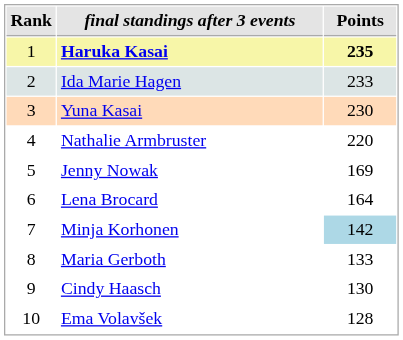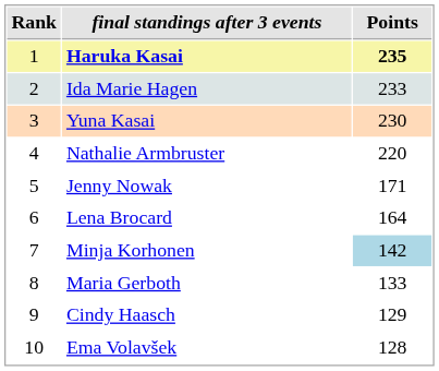Jenny Nowak | Points: 169 -> 171
Cindy Haasch | Points: 130 -> 129
